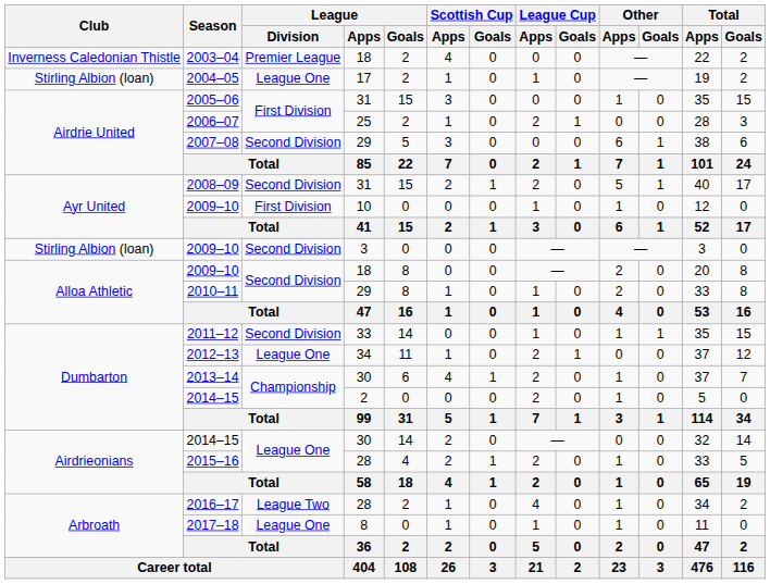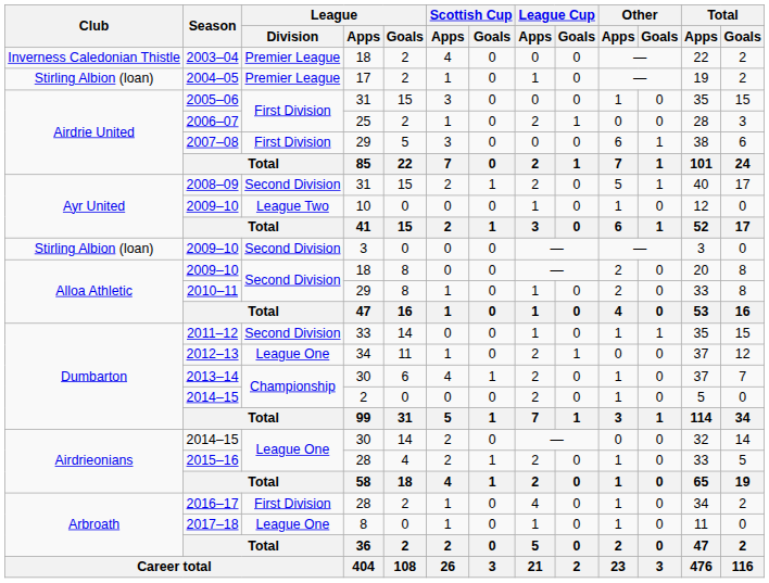2004–05 | League / Division: League One -> Premier League
2007–08 | League / Division: Second Division -> First Division
2009–10 / 10 | League / Division: First Division -> League Two
2016–17 | League / Division: League Two -> First Division
